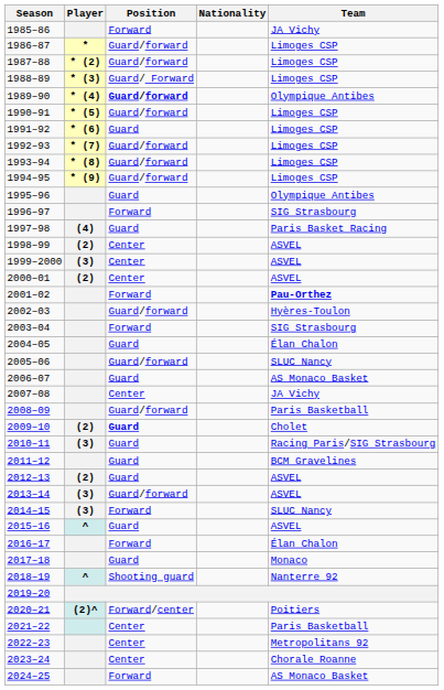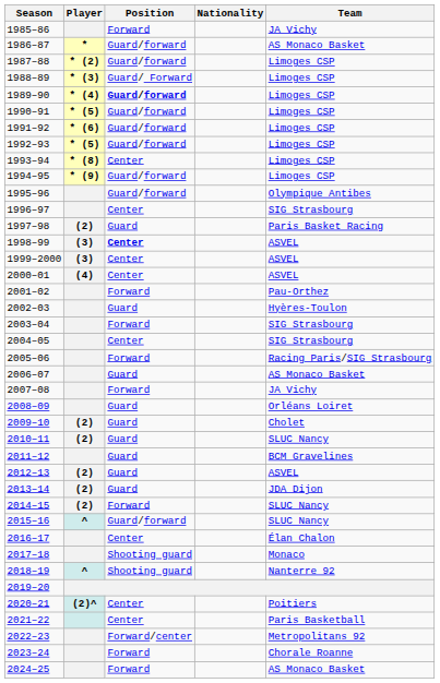1986–87 | Team: Limoges CSP -> AS Monaco Basket
1989–90 | Team: Olympique Antibes -> Limoges CSP
1991–92 | Position: Guard -> Guard/forward
1992–93 | Player: * (7) -> * (5)
1993–94 | Position: Guard/forward -> Center
1995–96 | Position: Guard -> Guard/forward
1996–97 | Position: Forward -> Center
1997–98 | Player: (4) -> (2)
1998–99 | Player: (2) -> (3)
1998–99 | Position: normal -> bold
2000–01 | Player: (2) -> (4)
2001–02 | Team: bold -> normal
2002–03 | Position: Guard/forward -> Guard
2004–05 | Position: Guard -> Center
2004–05 | Team: Élan Chalon -> SIG Strasbourg
2005–06 | Position: Guard/forward -> Forward
2005–06 | Team: SLUC Nancy -> Racing Paris/SIG Strasbourg
2007–08 | Position: Center -> Forward
2008–09 | Position: Guard/forward -> Guard
2008–09 | Team: Paris Basketball -> Orléans Loiret
2009–10 | Position: bold -> normal
2010–11 | Player: (3) -> (2)
2010–11 | Team: Racing Paris/SIG Strasbourg -> SLUC Nancy
2013–14 | Player: (3) -> (2)
2013–14 | Position: Guard/forward -> Guard
2013–14 | Team: ASVEL -> JDA Dijon
2014–15 | Player: (3) -> (2)
2015–16 | Position: Guard -> Guard/forward
2015–16 | Team: ASVEL -> SLUC Nancy
2016–17 | Position: Forward -> Center
2017–18 | Position: Guard -> Shooting guard
2020–21 | Position: Forward/center -> Center
2022–23 | Position: Center -> Forward/center
2023–24 | Position: Center -> Forward
